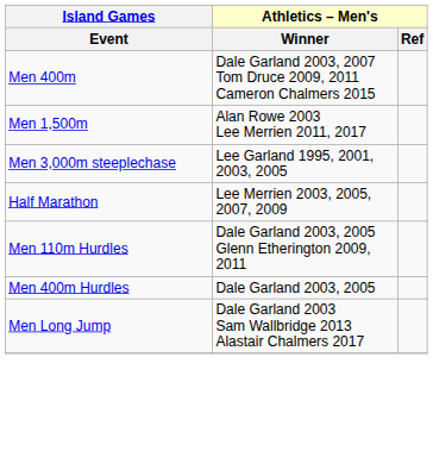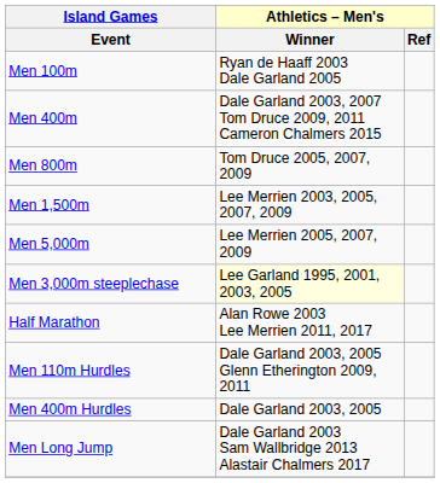+ row: Men 100m | Ryan de Haaff 2003 Dale Garland 2005
+ row: Men 800m | Tom Druce 2005, 2007, 2009
Men 1,500m | Athletics – Men's / Winner: Alan Rowe 2003 Lee Merrien 2011, 2017 -> Lee Merrien 2003, 2005, 2007, 2009
+ row: Men 5,000m | Lee Merrien 2005, 2007, 2009
Men 3,000m steeplechase | Athletics – Men's / Winner: no background -> lightyellow background
Half Marathon | Athletics – Men's / Winner: Lee Merrien 2003, 2005, 2007, 2009 -> Alan Rowe 2003 Lee Merrien 2011, 2017
